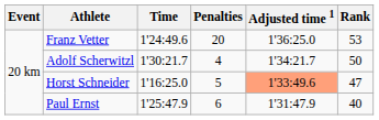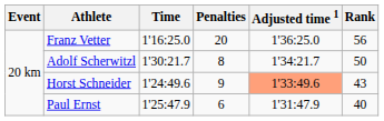Franz Vetter | Time: 1'24:49.6 -> 1'16:25.0
Franz Vetter | Rank: 53 -> 56
Adolf Scherwitzl | Penalties: 4 -> 8
Horst Schneider | Time: 1'16:25.0 -> 1'24:49.6
Horst Schneider | Penalties: 5 -> 9
Horst Schneider | Rank: 47 -> 43
